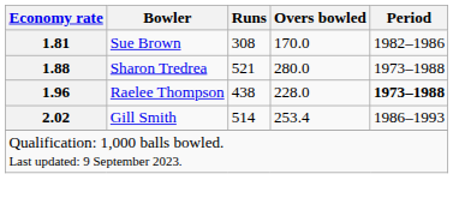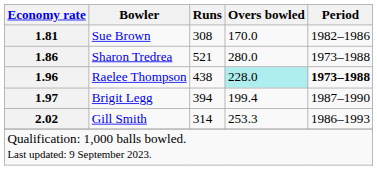Sharon Tredrea | Economy rate: 1.88 -> 1.86
Raelee Thompson | Overs bowled: no background -> paleturquoise background
+ row: 1.97 | Brigit Legg | 394 | 199.4 | 1987–1990
Gill Smith | Runs: 514 -> 314
Gill Smith | Overs bowled: 253.4 -> 253.3
